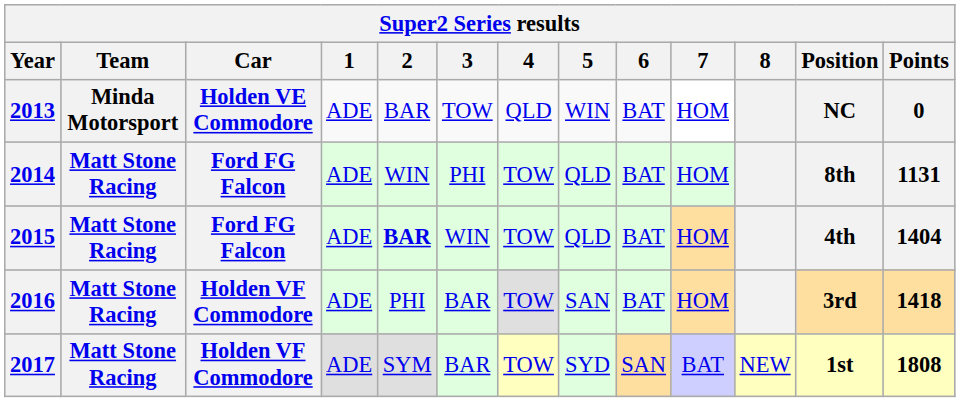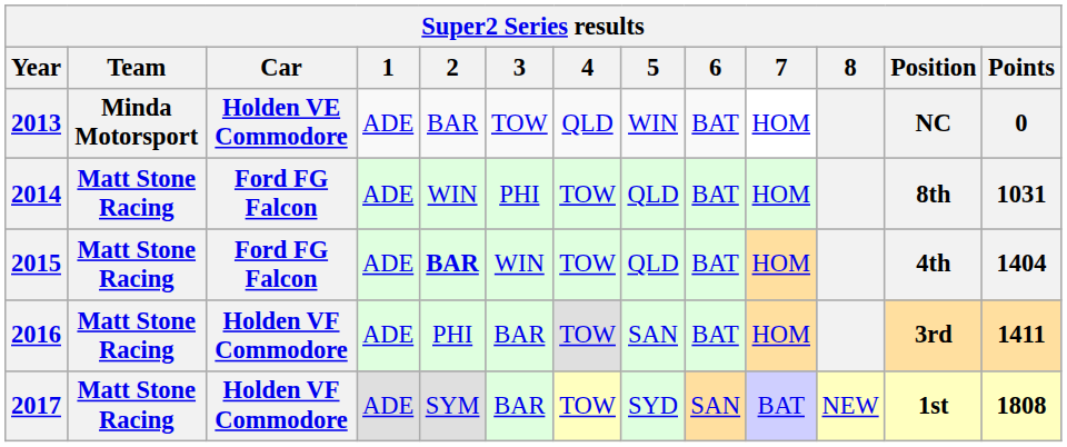2014 | Points: 1131 -> 1031
2016 | Points: 1418 -> 1411
